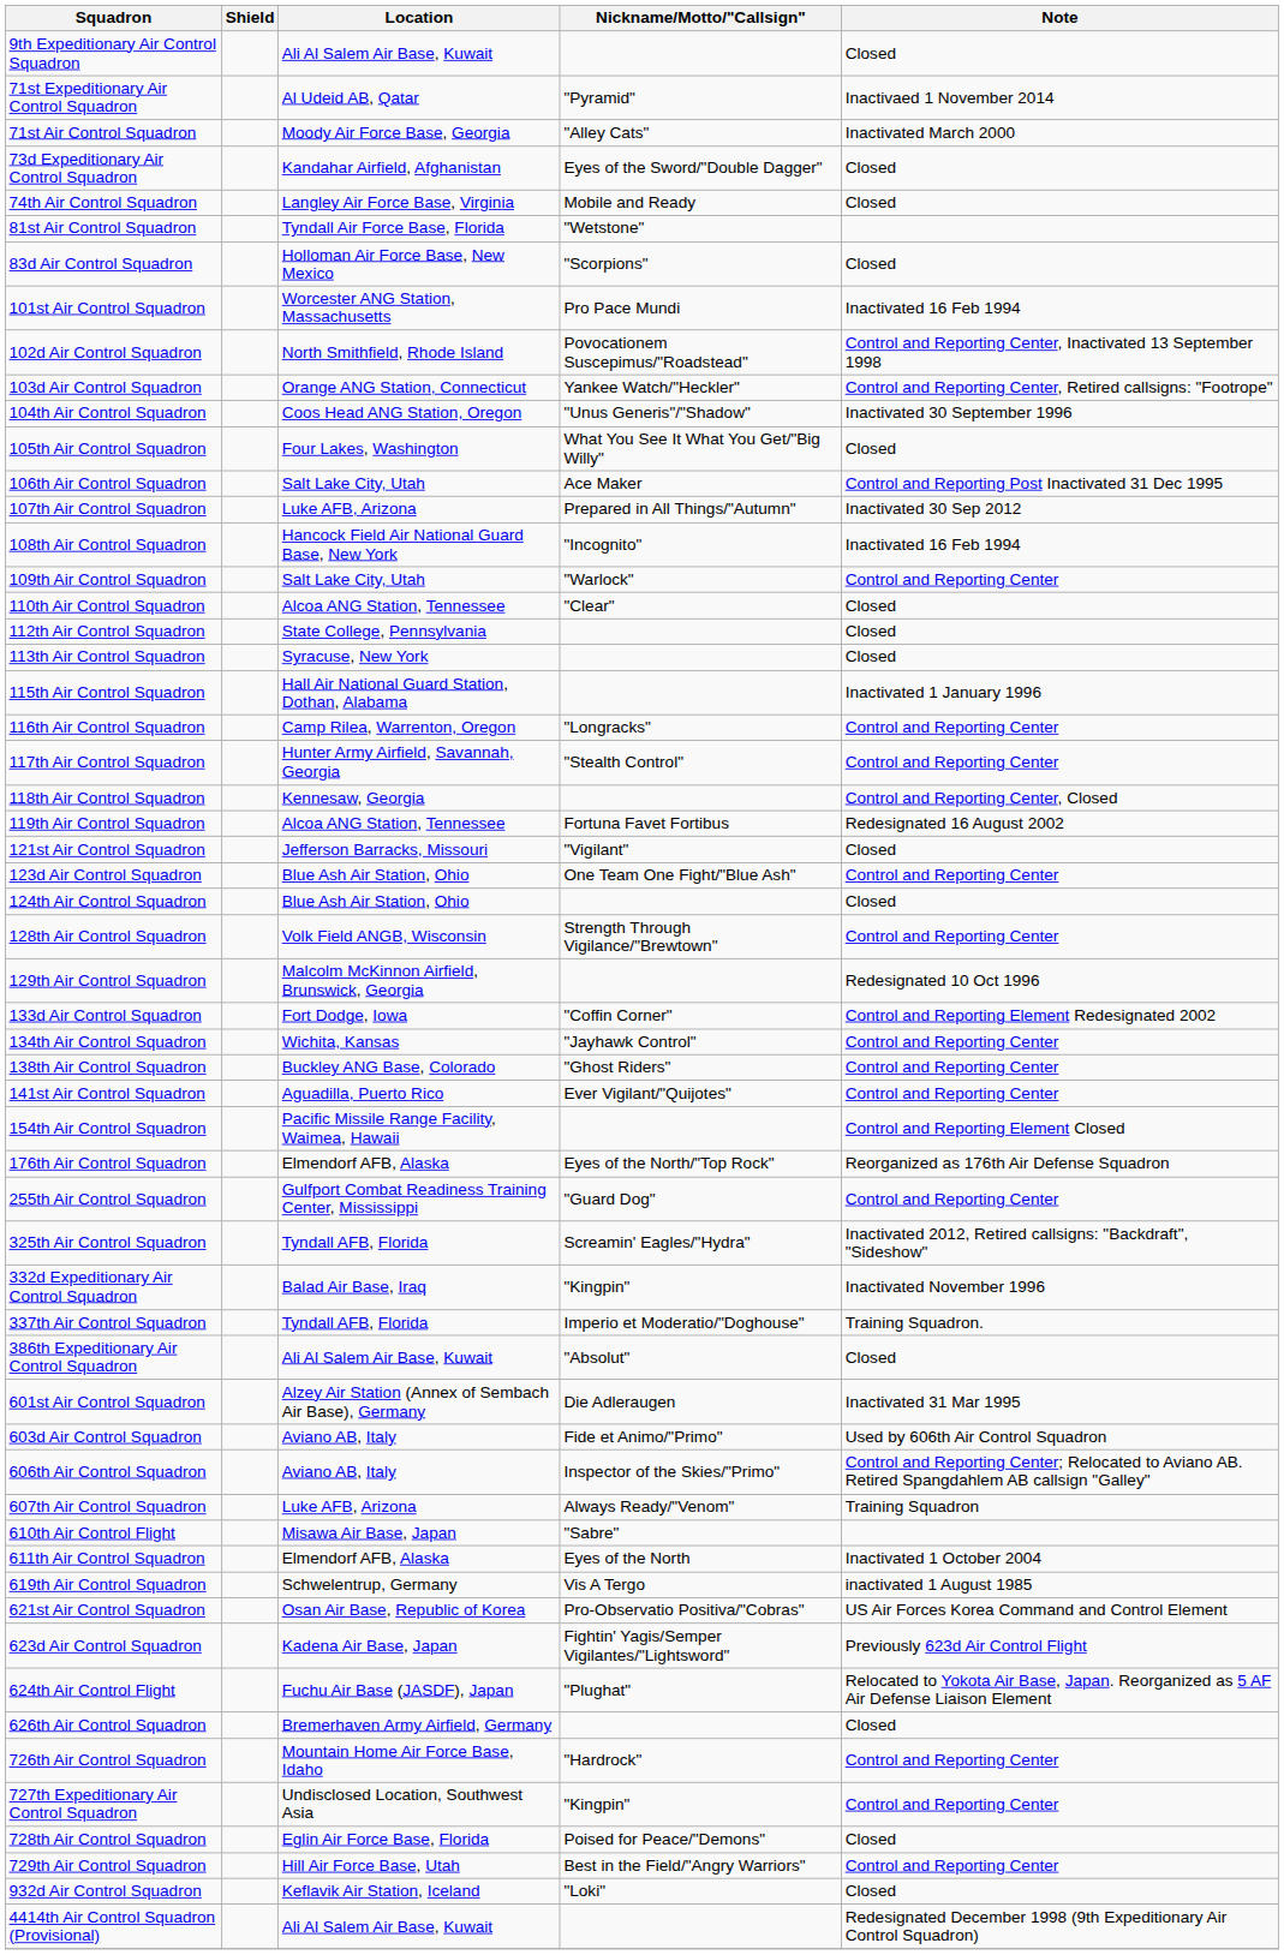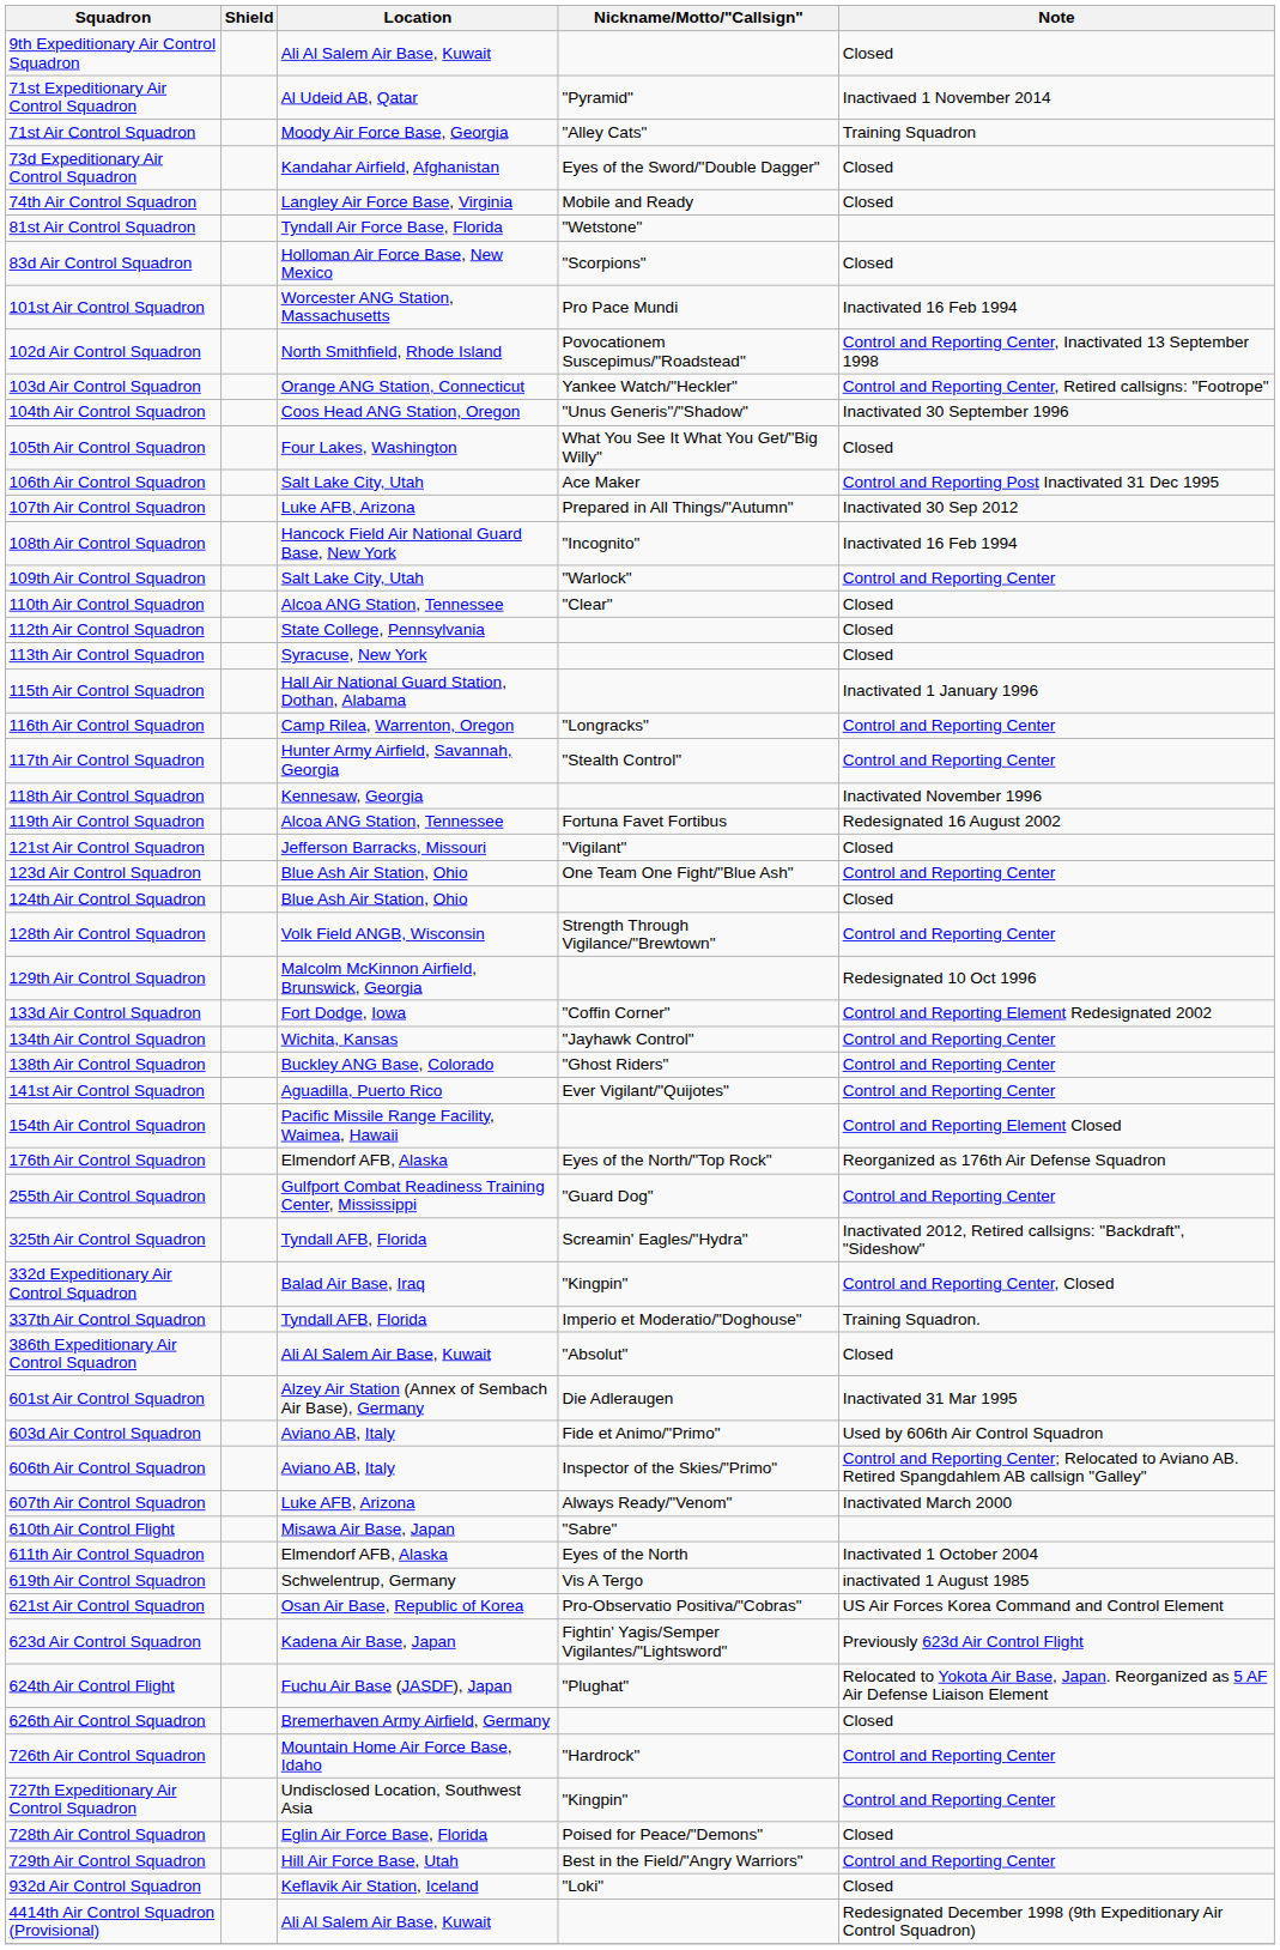71st Air Control Squadron | Note: Inactivated March 2000 -> Training Squadron
118th Air Control Squadron | Note: Control and Reporting Center, Closed -> Inactivated November 1996
332d Expeditionary Air Control Squadron | Note: Inactivated November 1996 -> Control and Reporting Center, Closed
607th Air Control Squadron | Note: Training Squadron -> Inactivated March 2000
